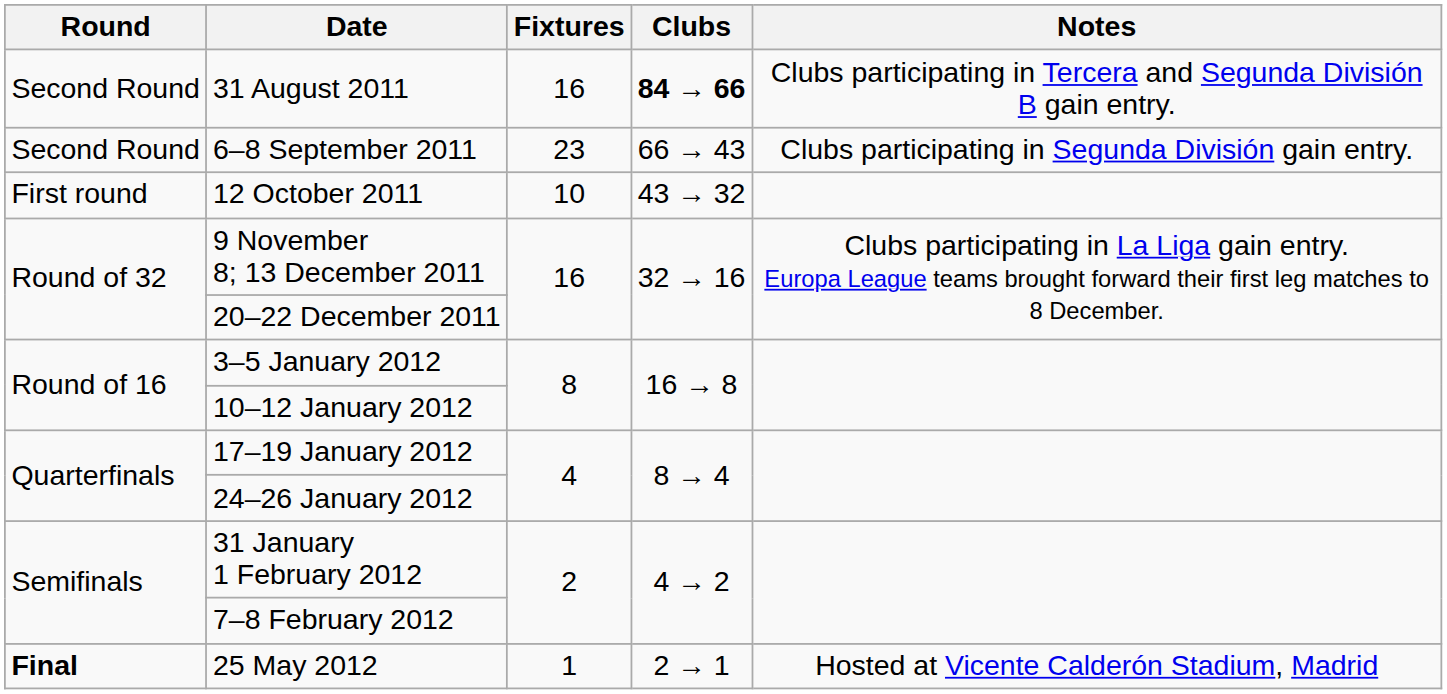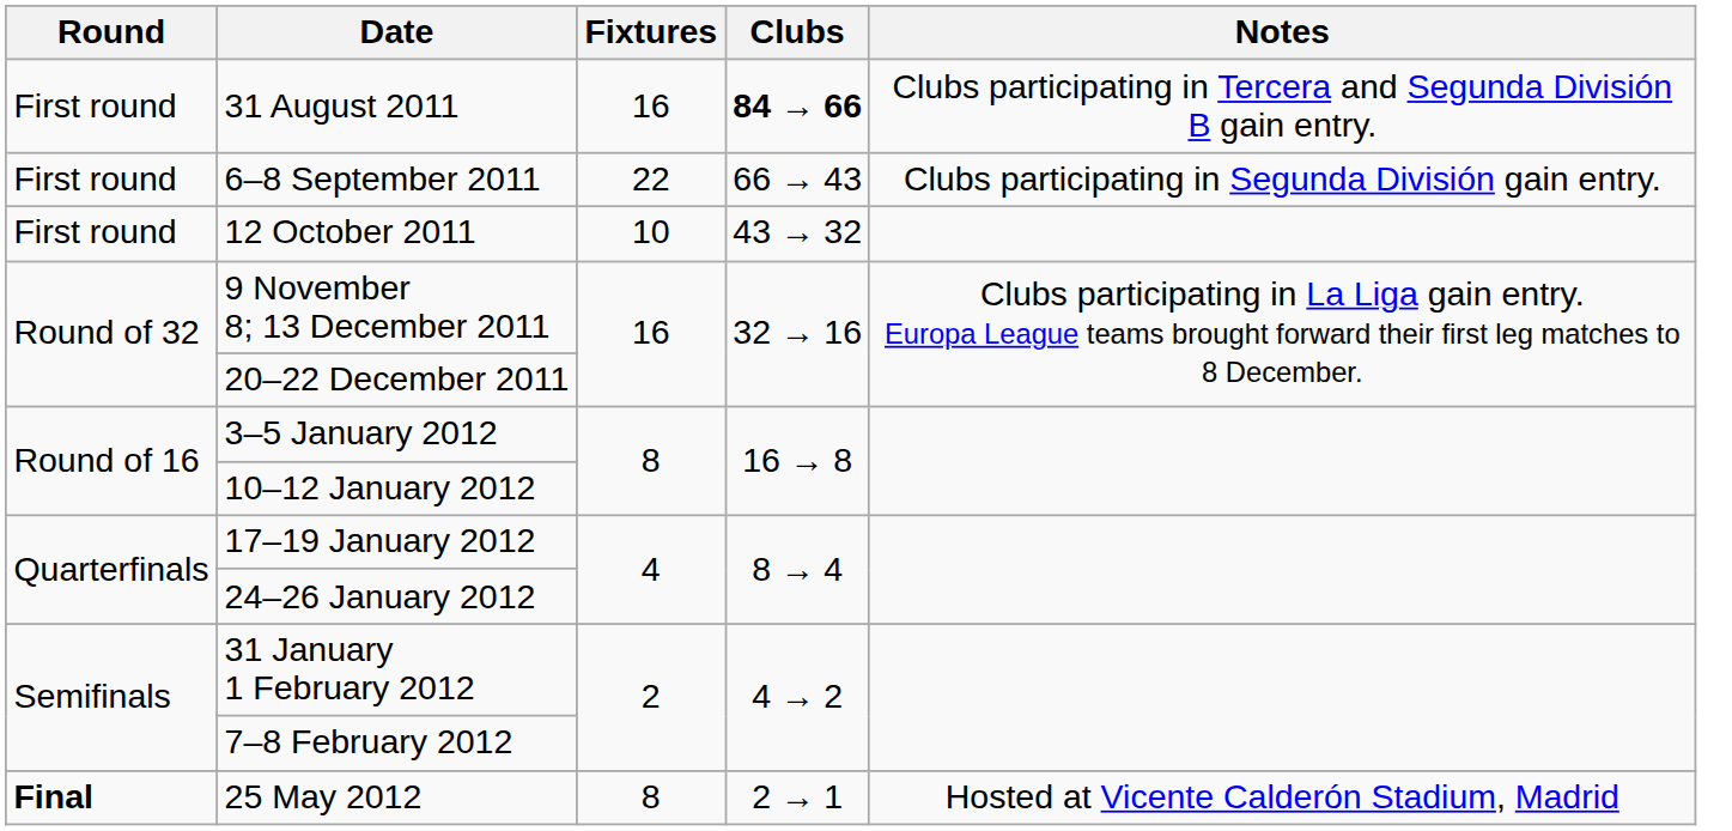31 August 2011 | Round: Second Round -> First round
6–8 September 2011 | Round: Second Round -> First round
6–8 September 2011 | Fixtures: 23 -> 22
25 May 2012 | Fixtures: 1 -> 8
